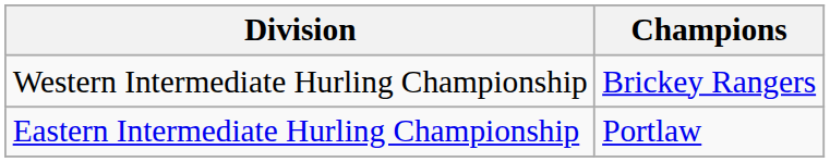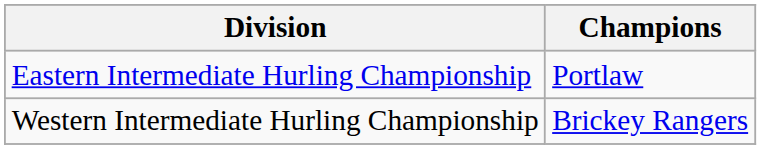rows swapped: Eastern Intermediate Hurling Championship <-> Western Intermediate Hurling Championship
